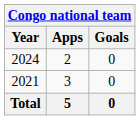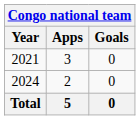rows swapped: 2021 <-> 2024
